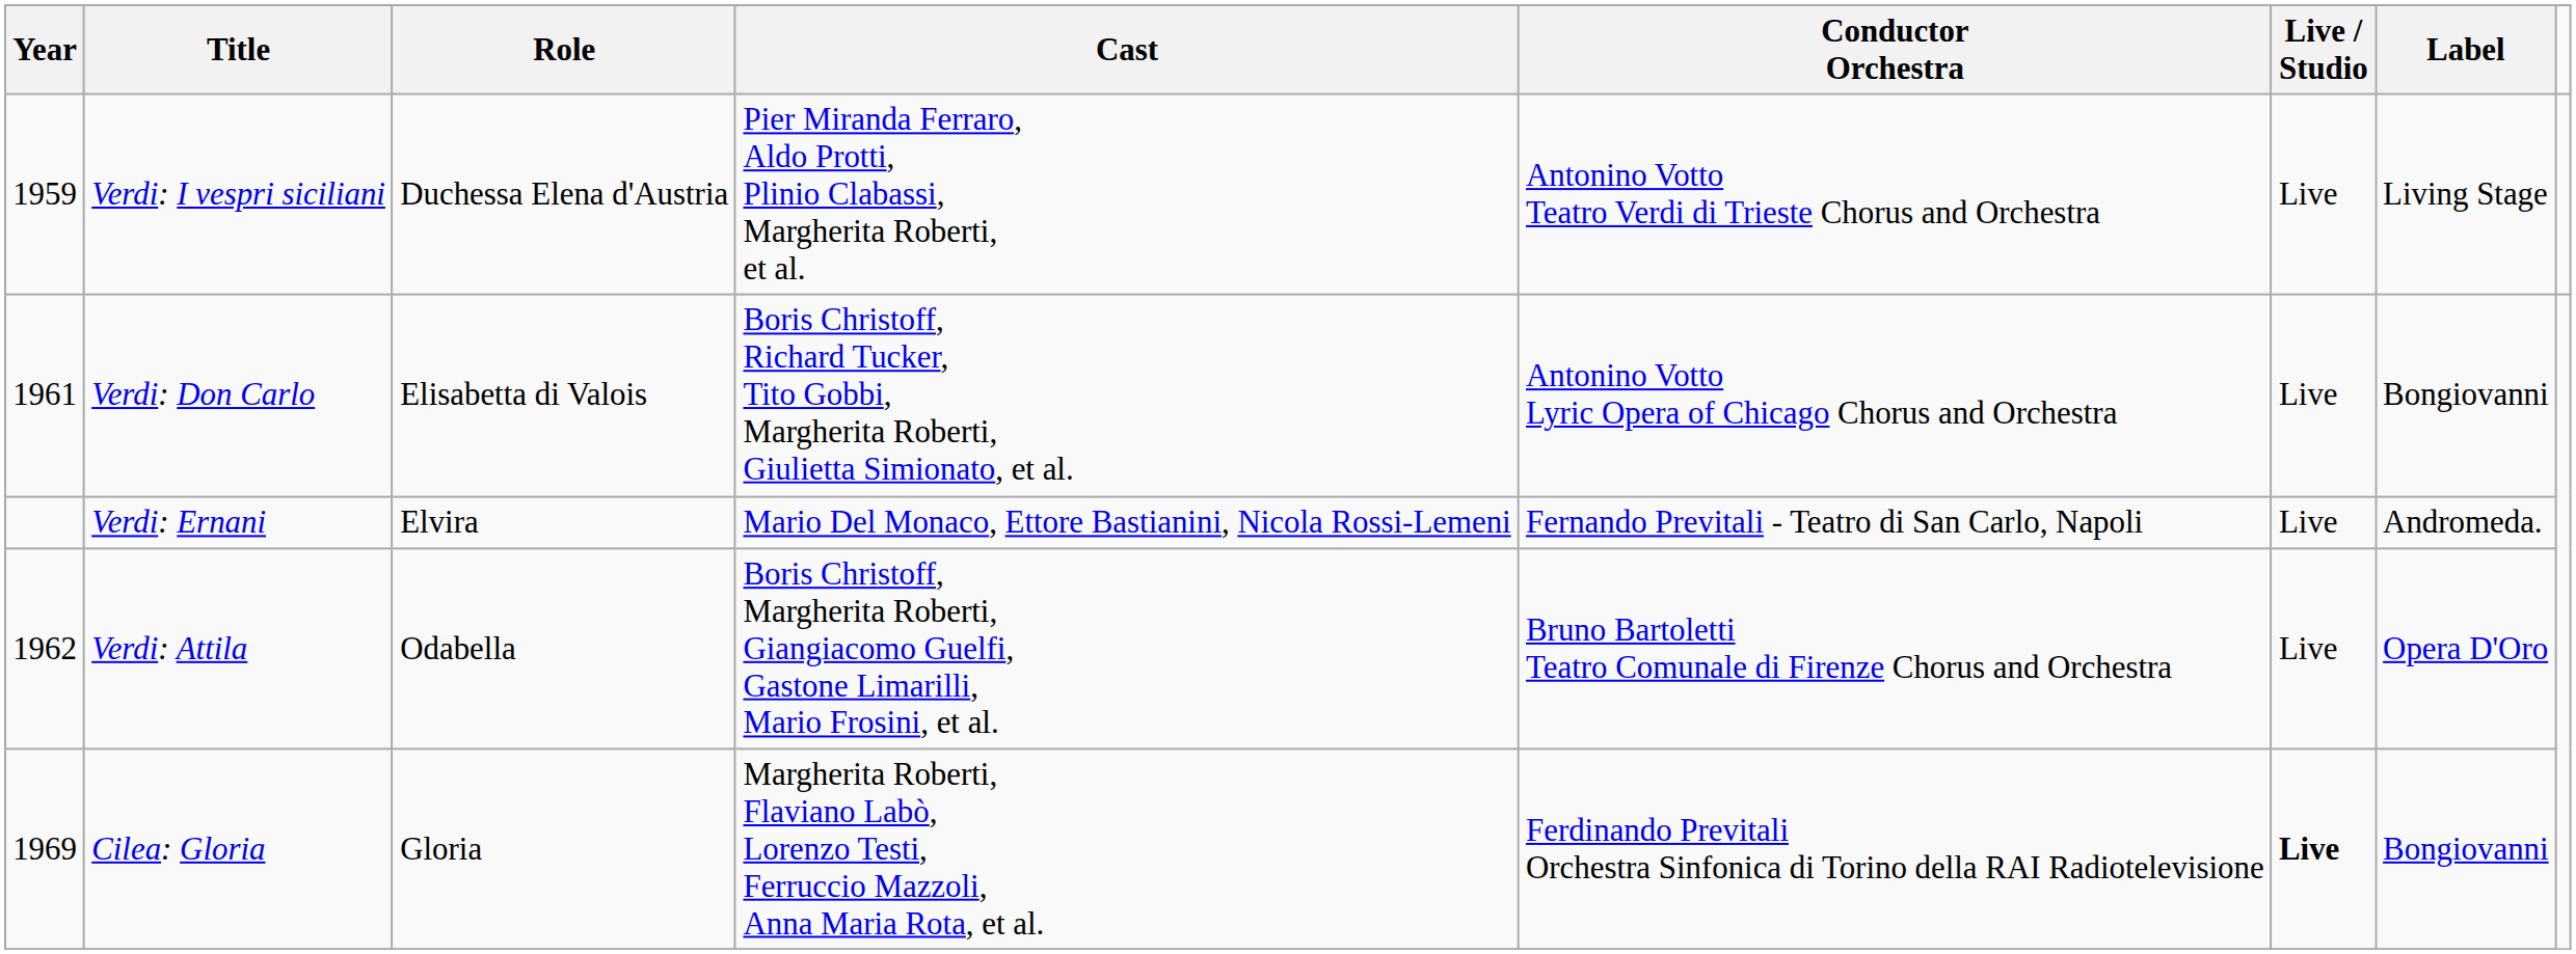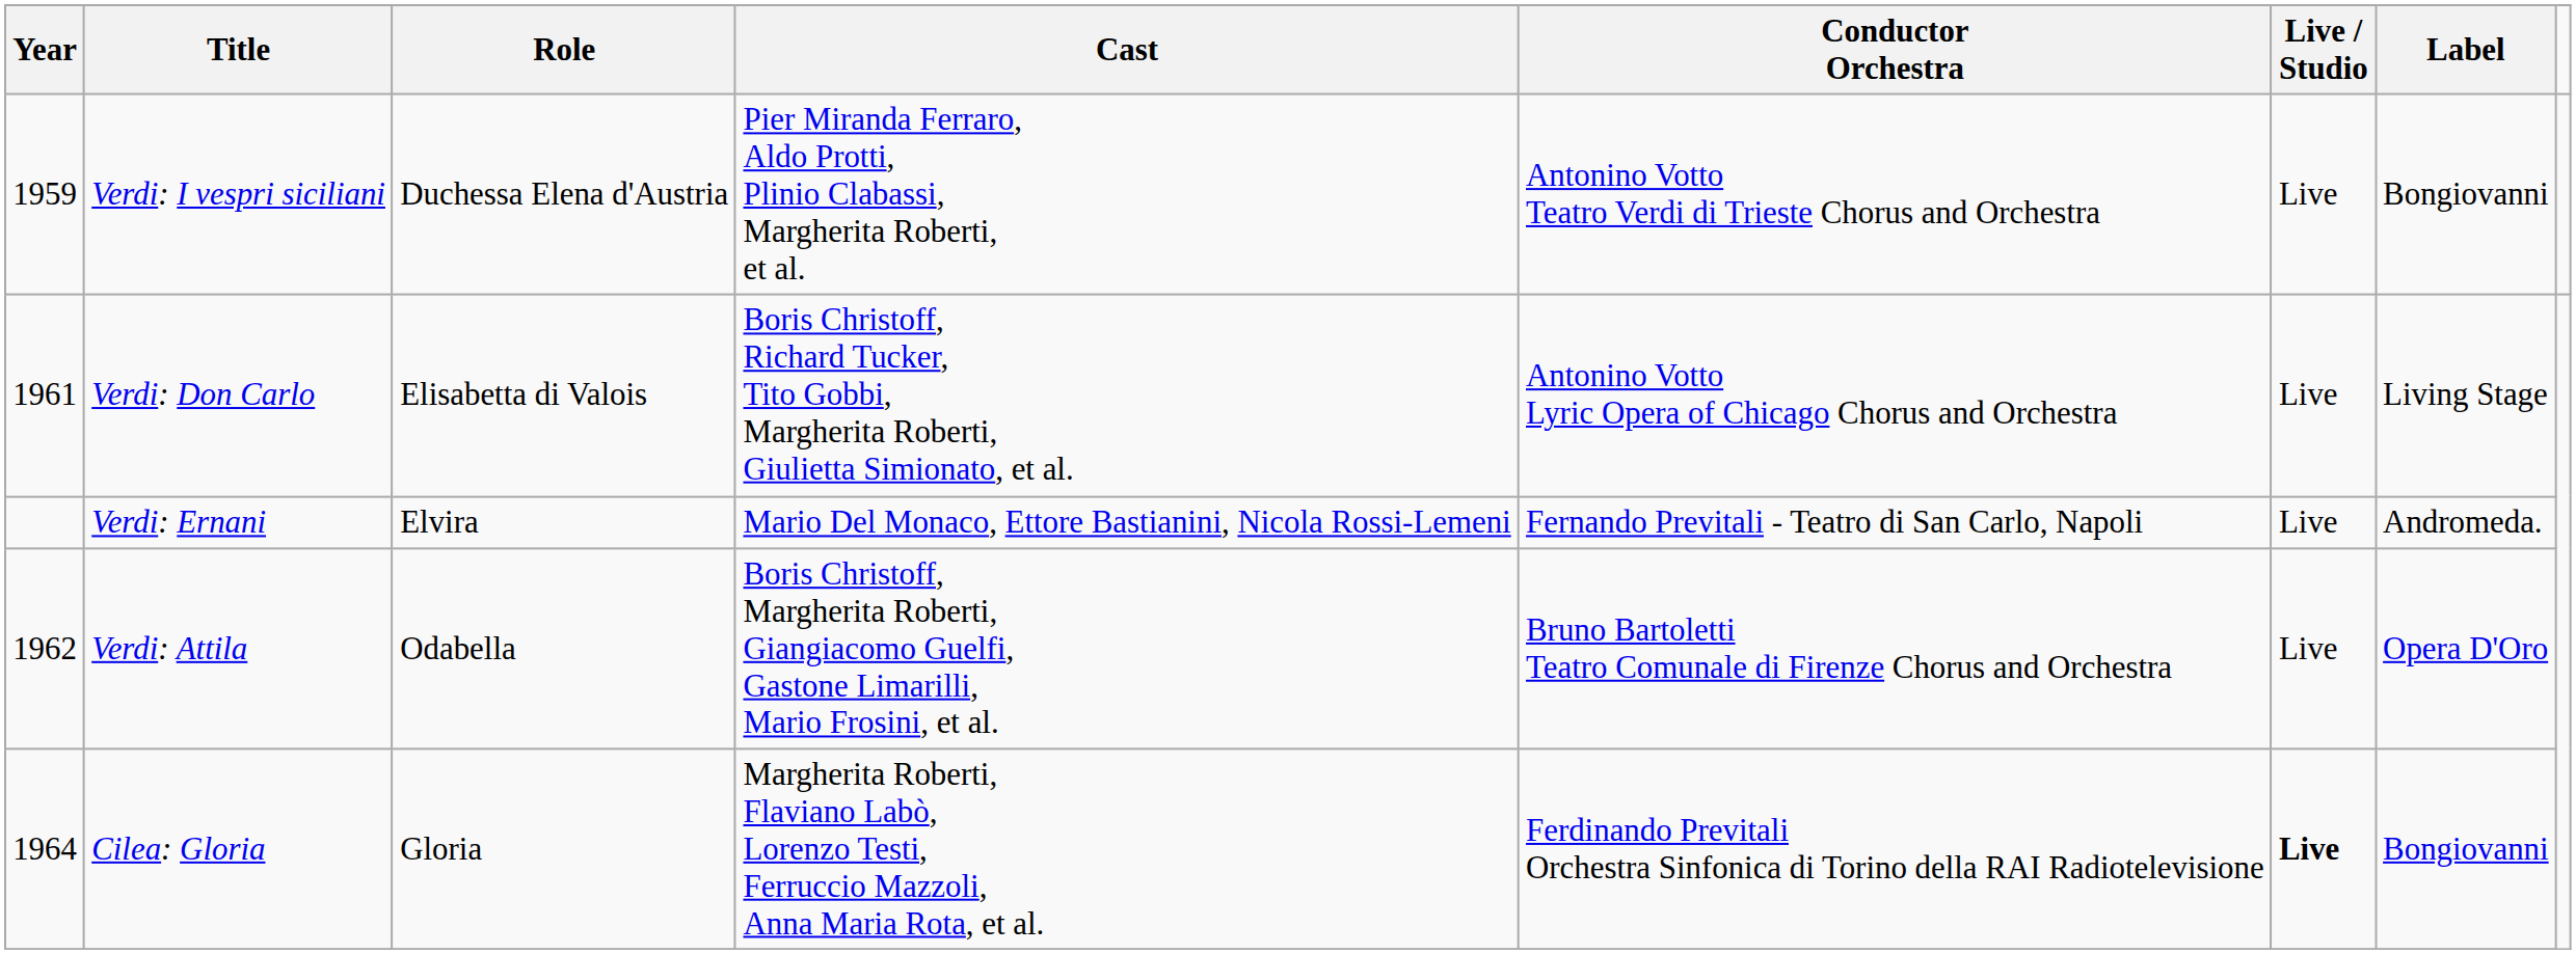Verdi: I vespri siciliani | Label: Living Stage -> Bongiovanni
Verdi: Don Carlo | Label: Bongiovanni -> Living Stage
Cilea: Gloria | Year: 1969 -> 1964
